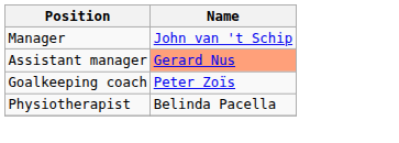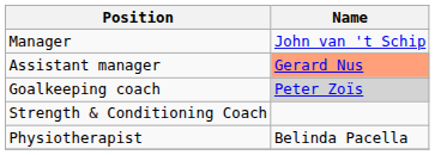Goalkeeping coach | Name: no background -> lightgrey background
+ row: Strength & Conditioning Coach
